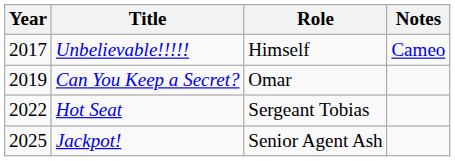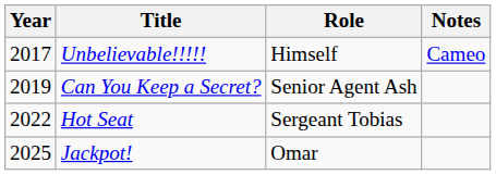Can You Keep a Secret? | Role: Omar -> Senior Agent Ash
Jackpot! | Role: Senior Agent Ash -> Omar
